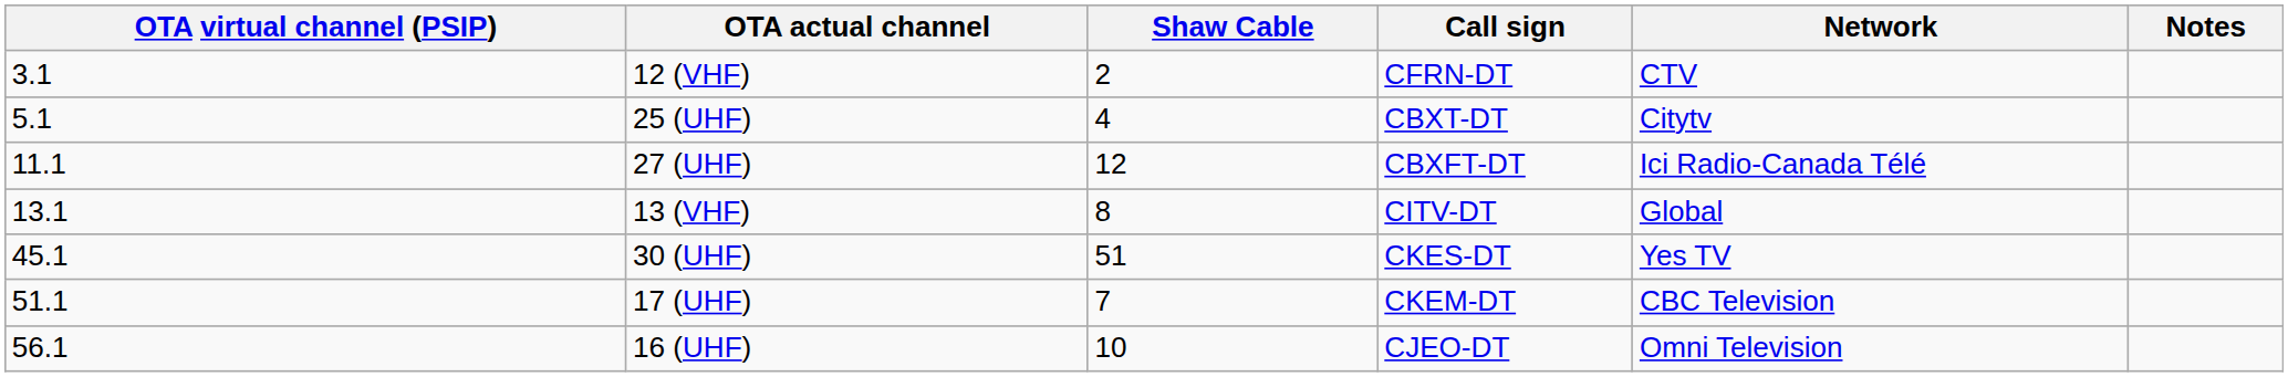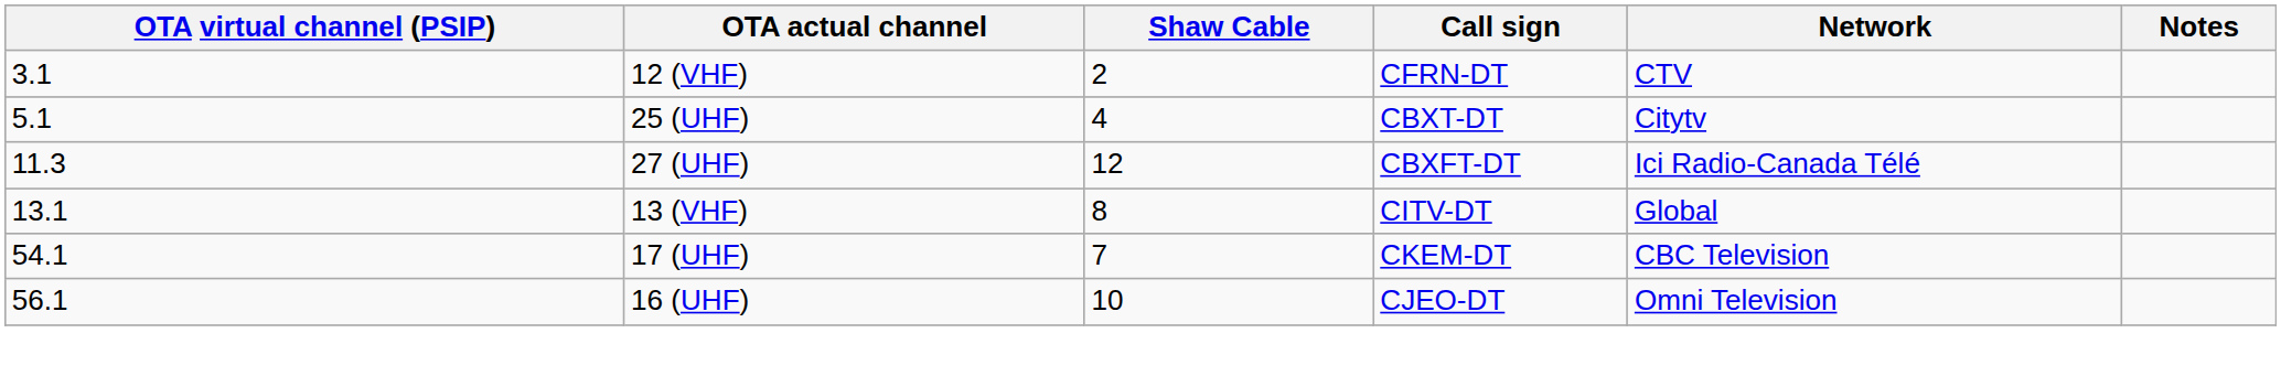27 (UHF) | OTA virtual channel (PSIP): 11.1 -> 11.3
- row: 45.1 | 30 (UHF) | 51 | CKES-DT | Yes TV
17 (UHF) | OTA virtual channel (PSIP): 51.1 -> 54.1
